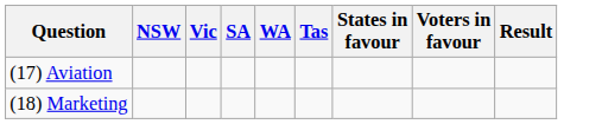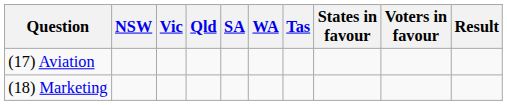+ column: Qld
